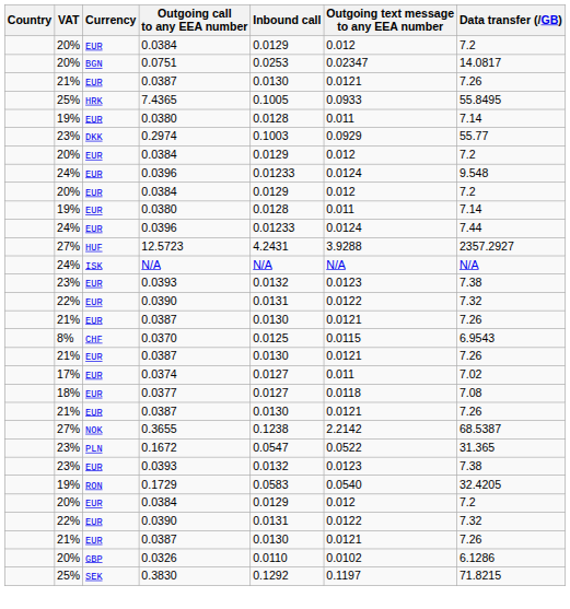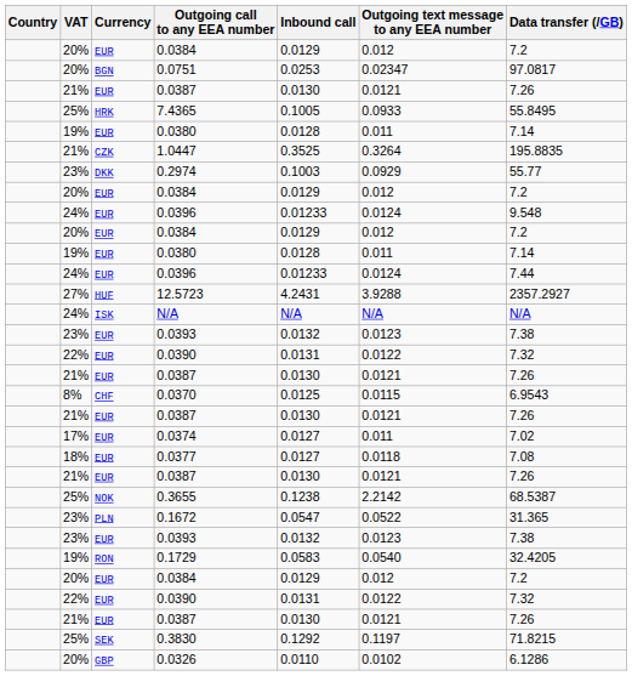0.0751 | Data transfer (/GB): 14.0817 -> 97.0817
+ row: 21% | CZK | 1.0447 | 0.3525 | 0.3264 | 195.8835
0.3655 | VAT: 27% -> 25%
rows swapped: 0.3830 <-> 0.0326
